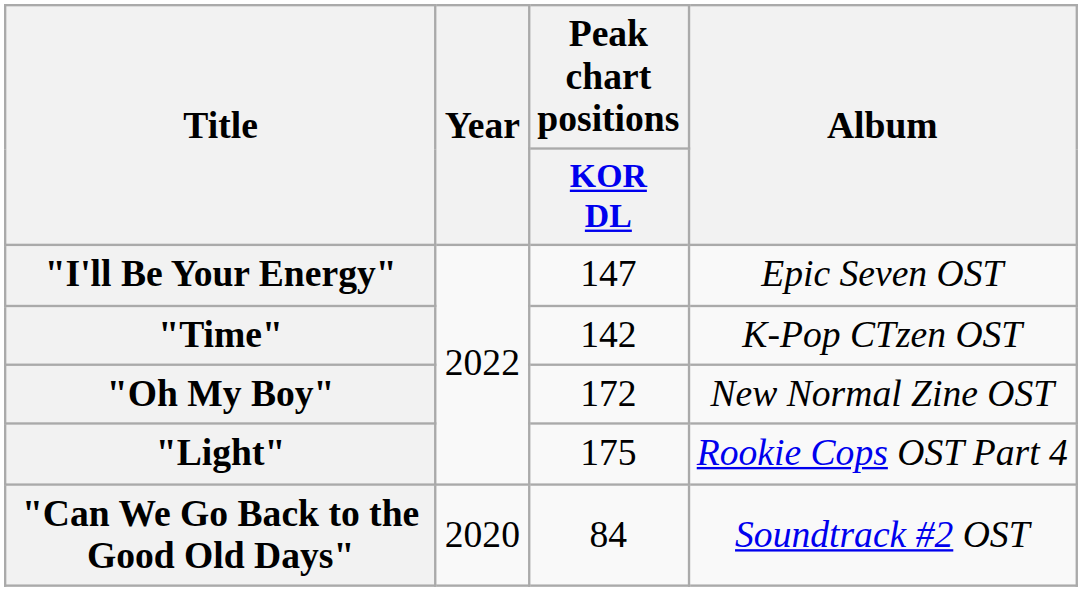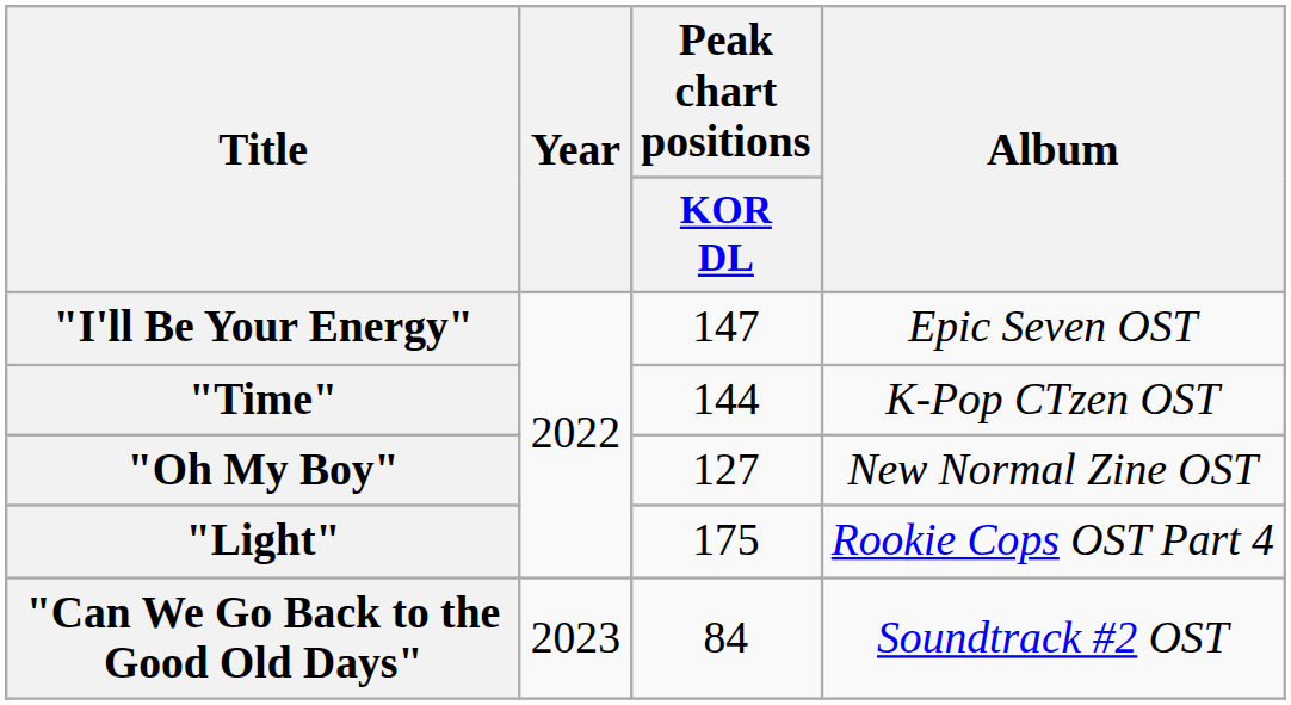"Time" | Peak chart positions / KOR DL: 142 -> 144
"Oh My Boy" | Peak chart positions / KOR DL: 172 -> 127
"Can We Go Back to the Good Old Days" | Year: 2020 -> 2023
